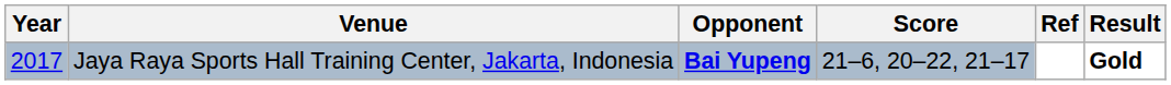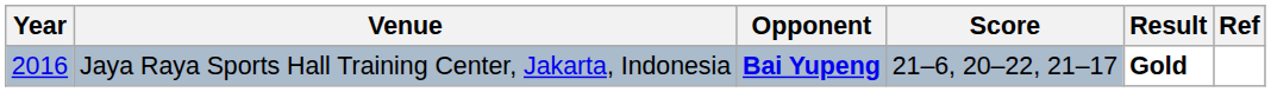columns swapped: Result <-> Ref
Jaya Raya Sports Hall Training Center, Jakarta, Indonesia | Year: 2017 -> 2016
